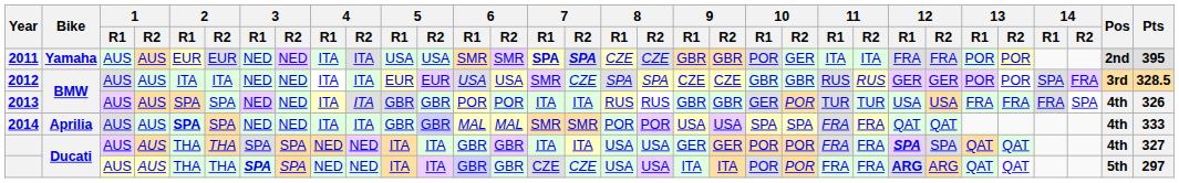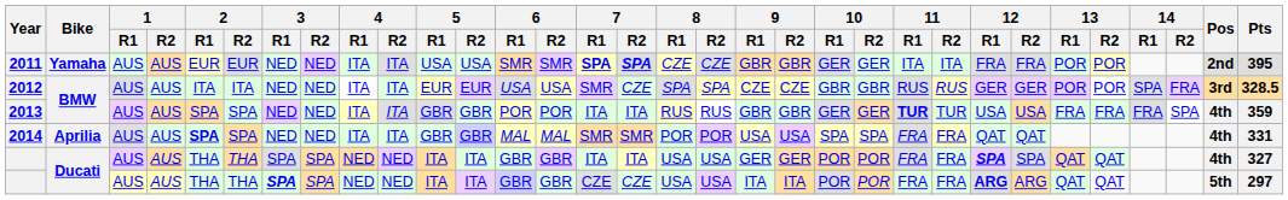2011 | 10 / R1: POR -> GER
2013 | 10 / R2: POR -> GER
2013 | 11 / R1: normal -> bold
2013 | Pts: 326 -> 359
2014 | Pts: 333 -> 331
